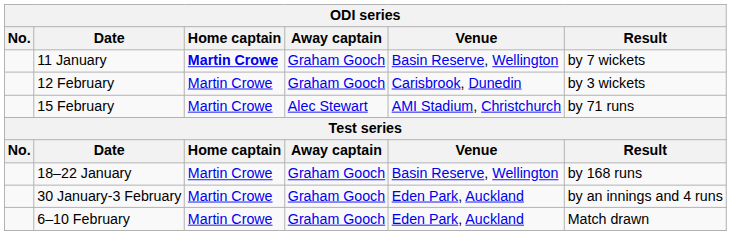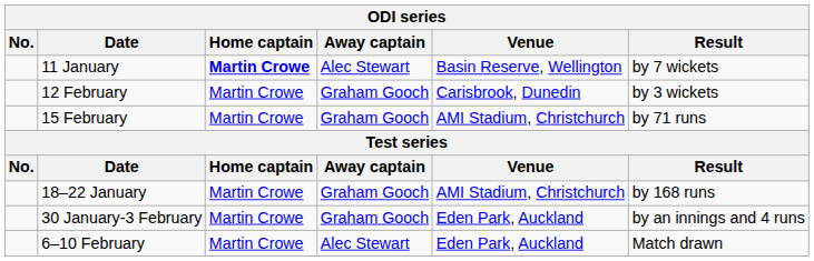11 January | Away captain: Graham Gooch -> Alec Stewart
15 February | Away captain: Alec Stewart -> Graham Gooch
18–22 January | Venue: Basin Reserve, Wellington -> AMI Stadium, Christchurch
6–10 February | Away captain: Graham Gooch -> Alec Stewart
